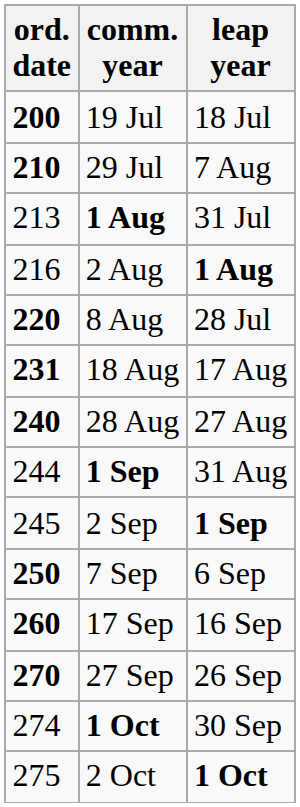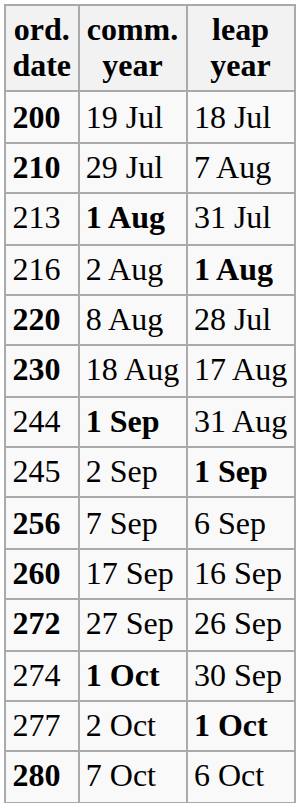18 Aug | ord. date: 231 -> 230
- row: 240 | 28 Aug | 27 Aug
7 Sep | ord. date: 250 -> 256
27 Sep | ord. date: 270 -> 272
2 Oct | ord. date: 275 -> 277
+ row: 280 | 7 Oct | 6 Oct
